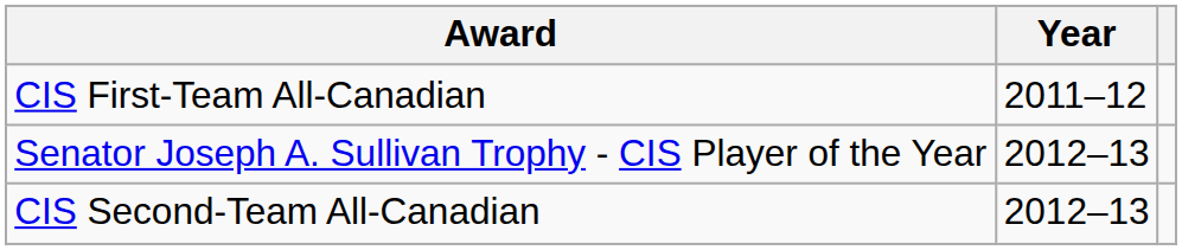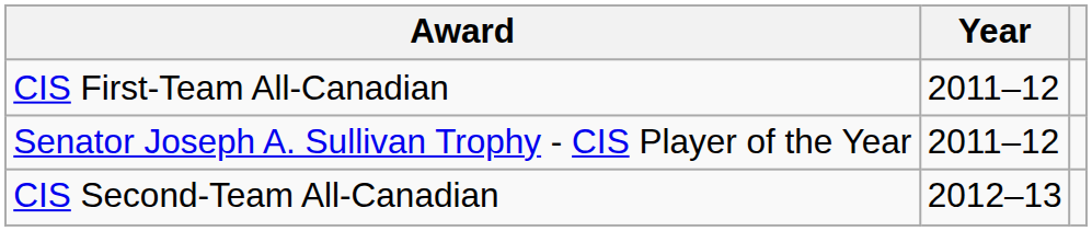Senator Joseph A. Sullivan Trophy - CIS Player of the Year | Year: 2012–13 -> 2011–12
